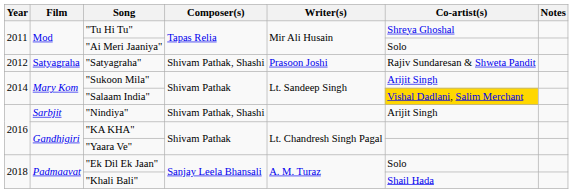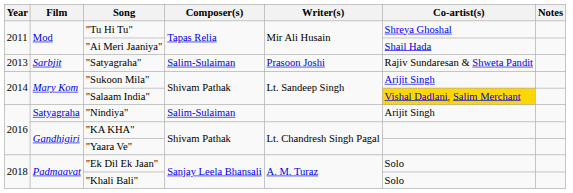"Ai Meri Jaaniya" | Co-artist(s): Solo -> Shail Hada
"Satyagraha" | Year: 2012 -> 2013
"Satyagraha" | Film: Satyagraha -> Sarbjit
"Satyagraha" | Composer(s): Shivam Pathak, Shashi -> Salim-Sulaiman
"Nindiya" | Film: Sarbjit -> Satyagraha
"Nindiya" | Composer(s): Shivam Pathak, Shashi -> Salim-Sulaiman
"Khali Bali" | Co-artist(s): Shail Hada -> Solo
